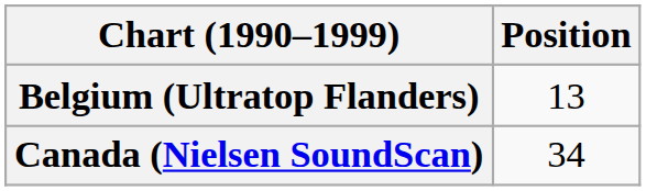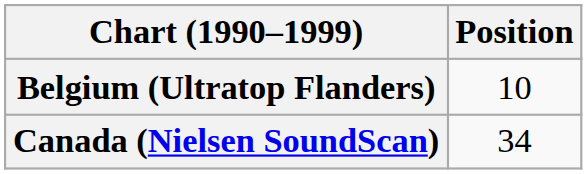Belgium (Ultratop Flanders) | Position: 13 -> 10
